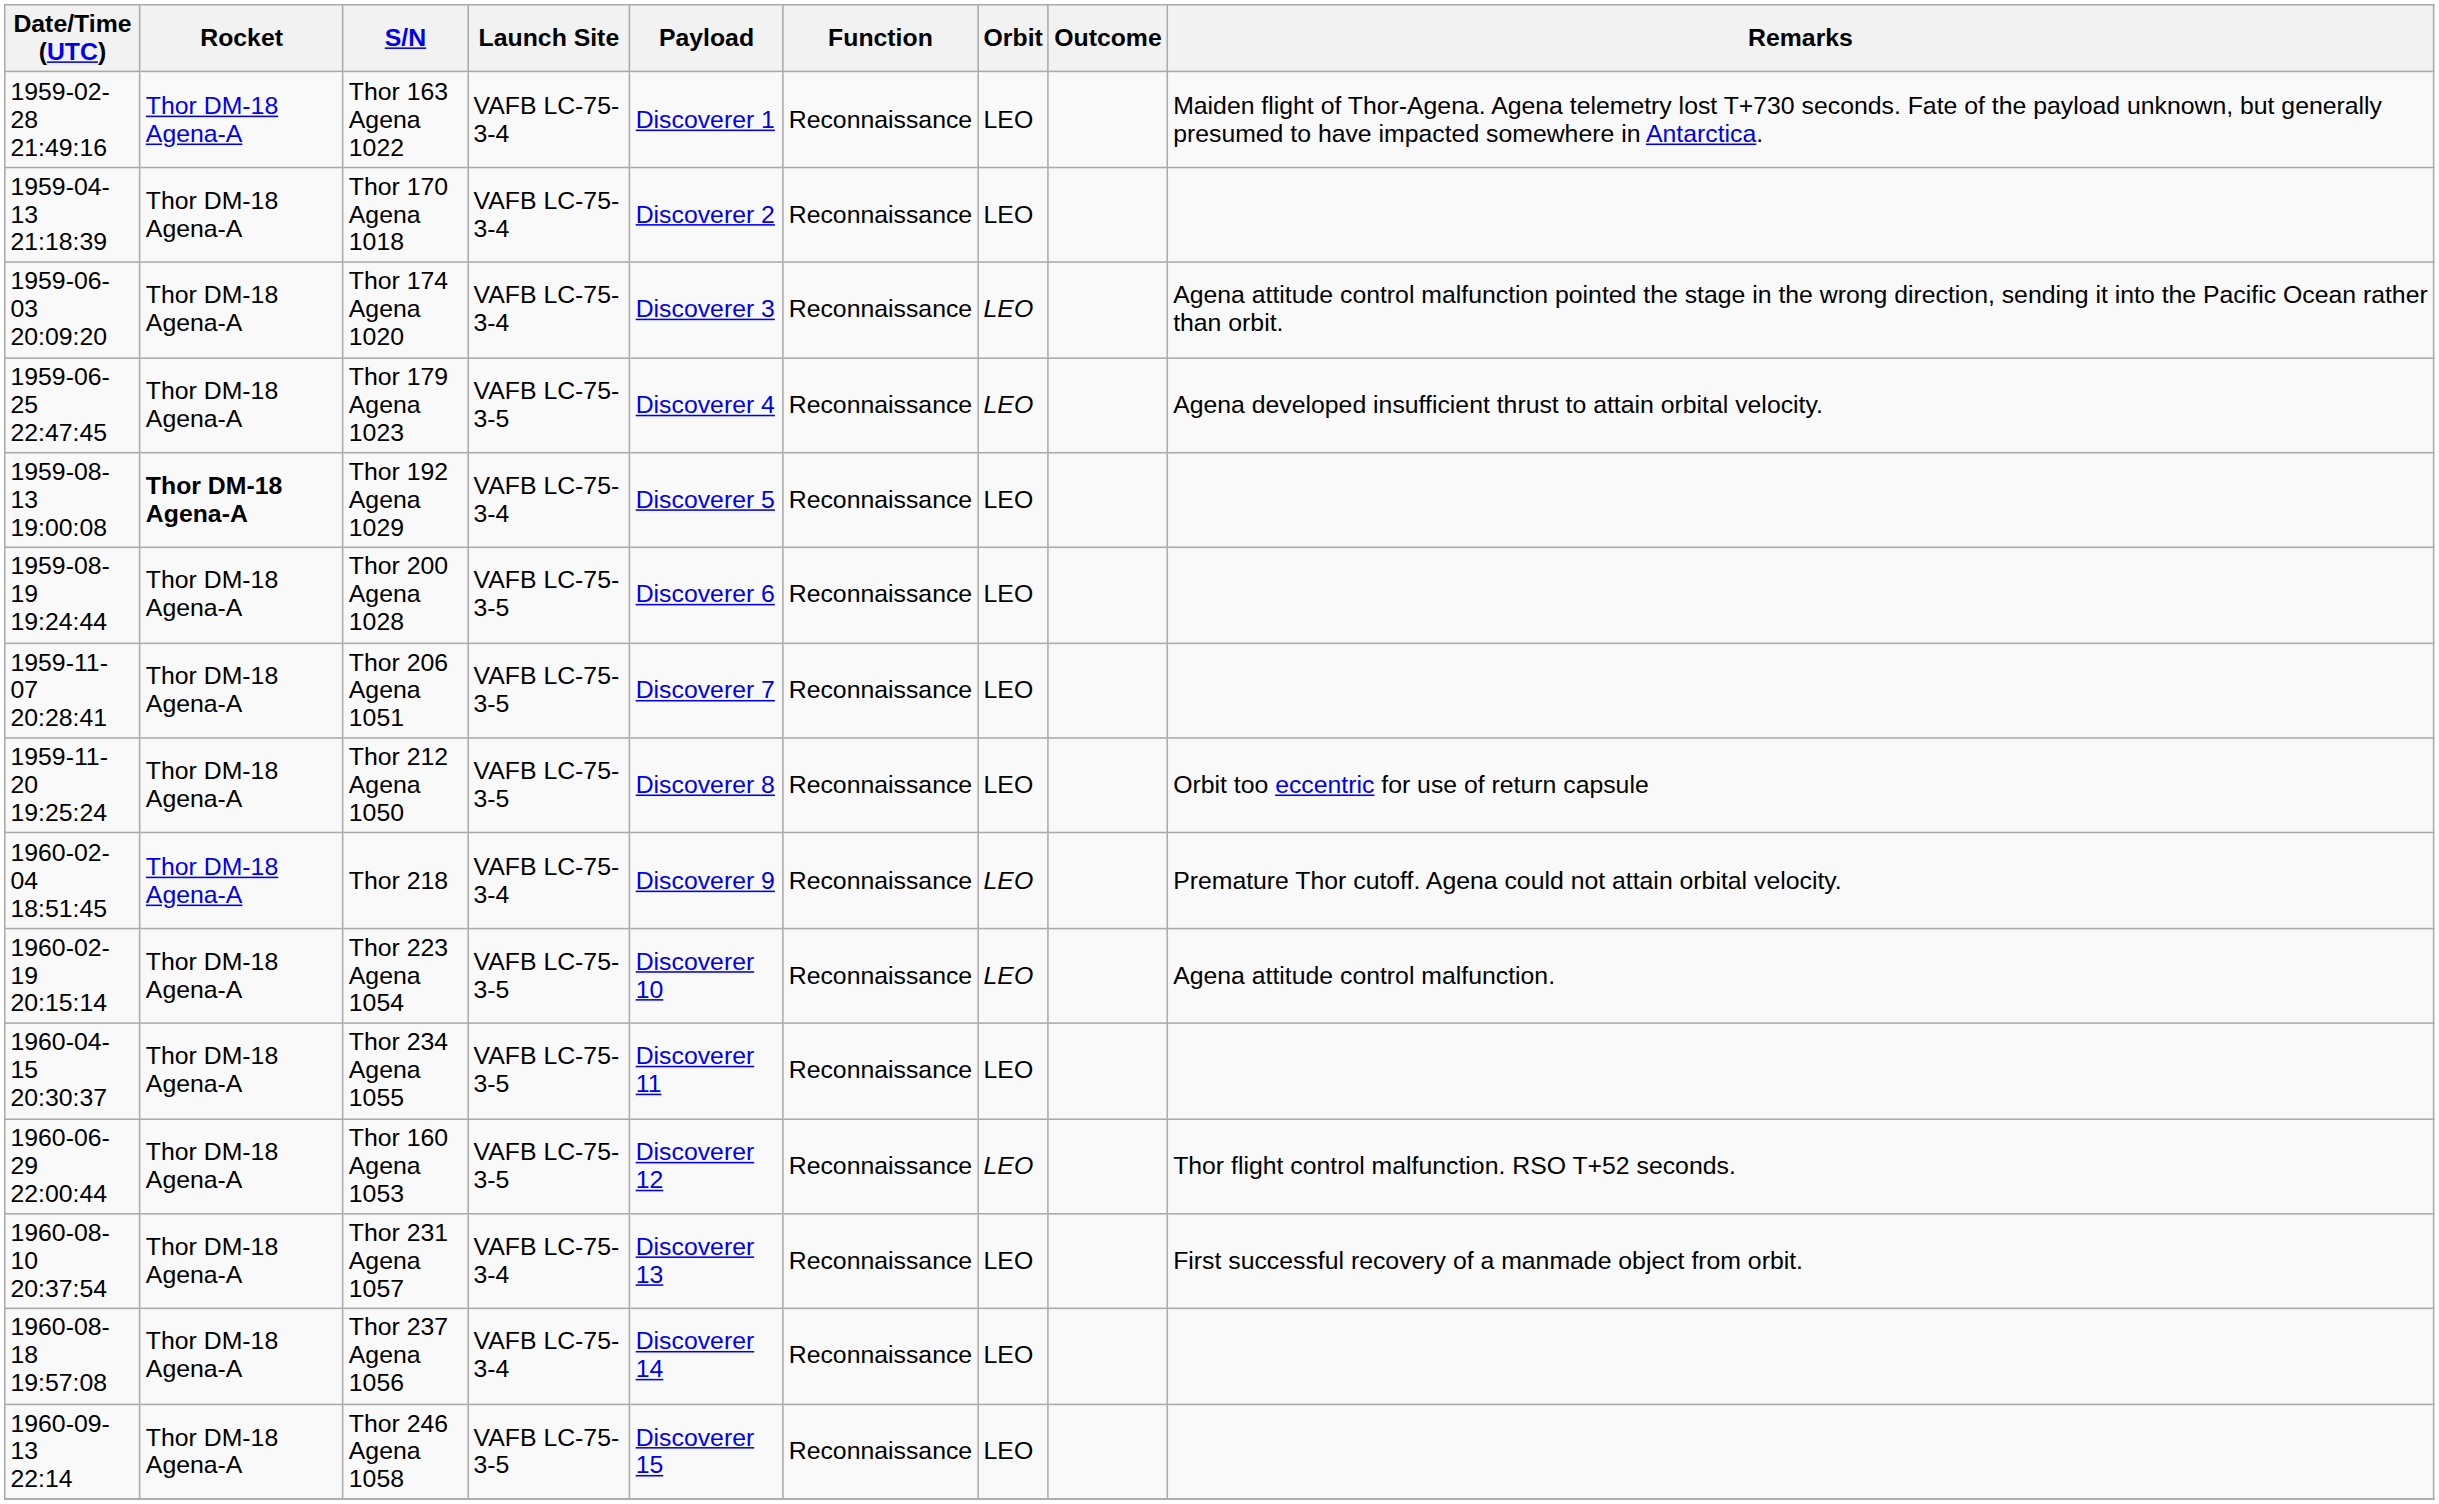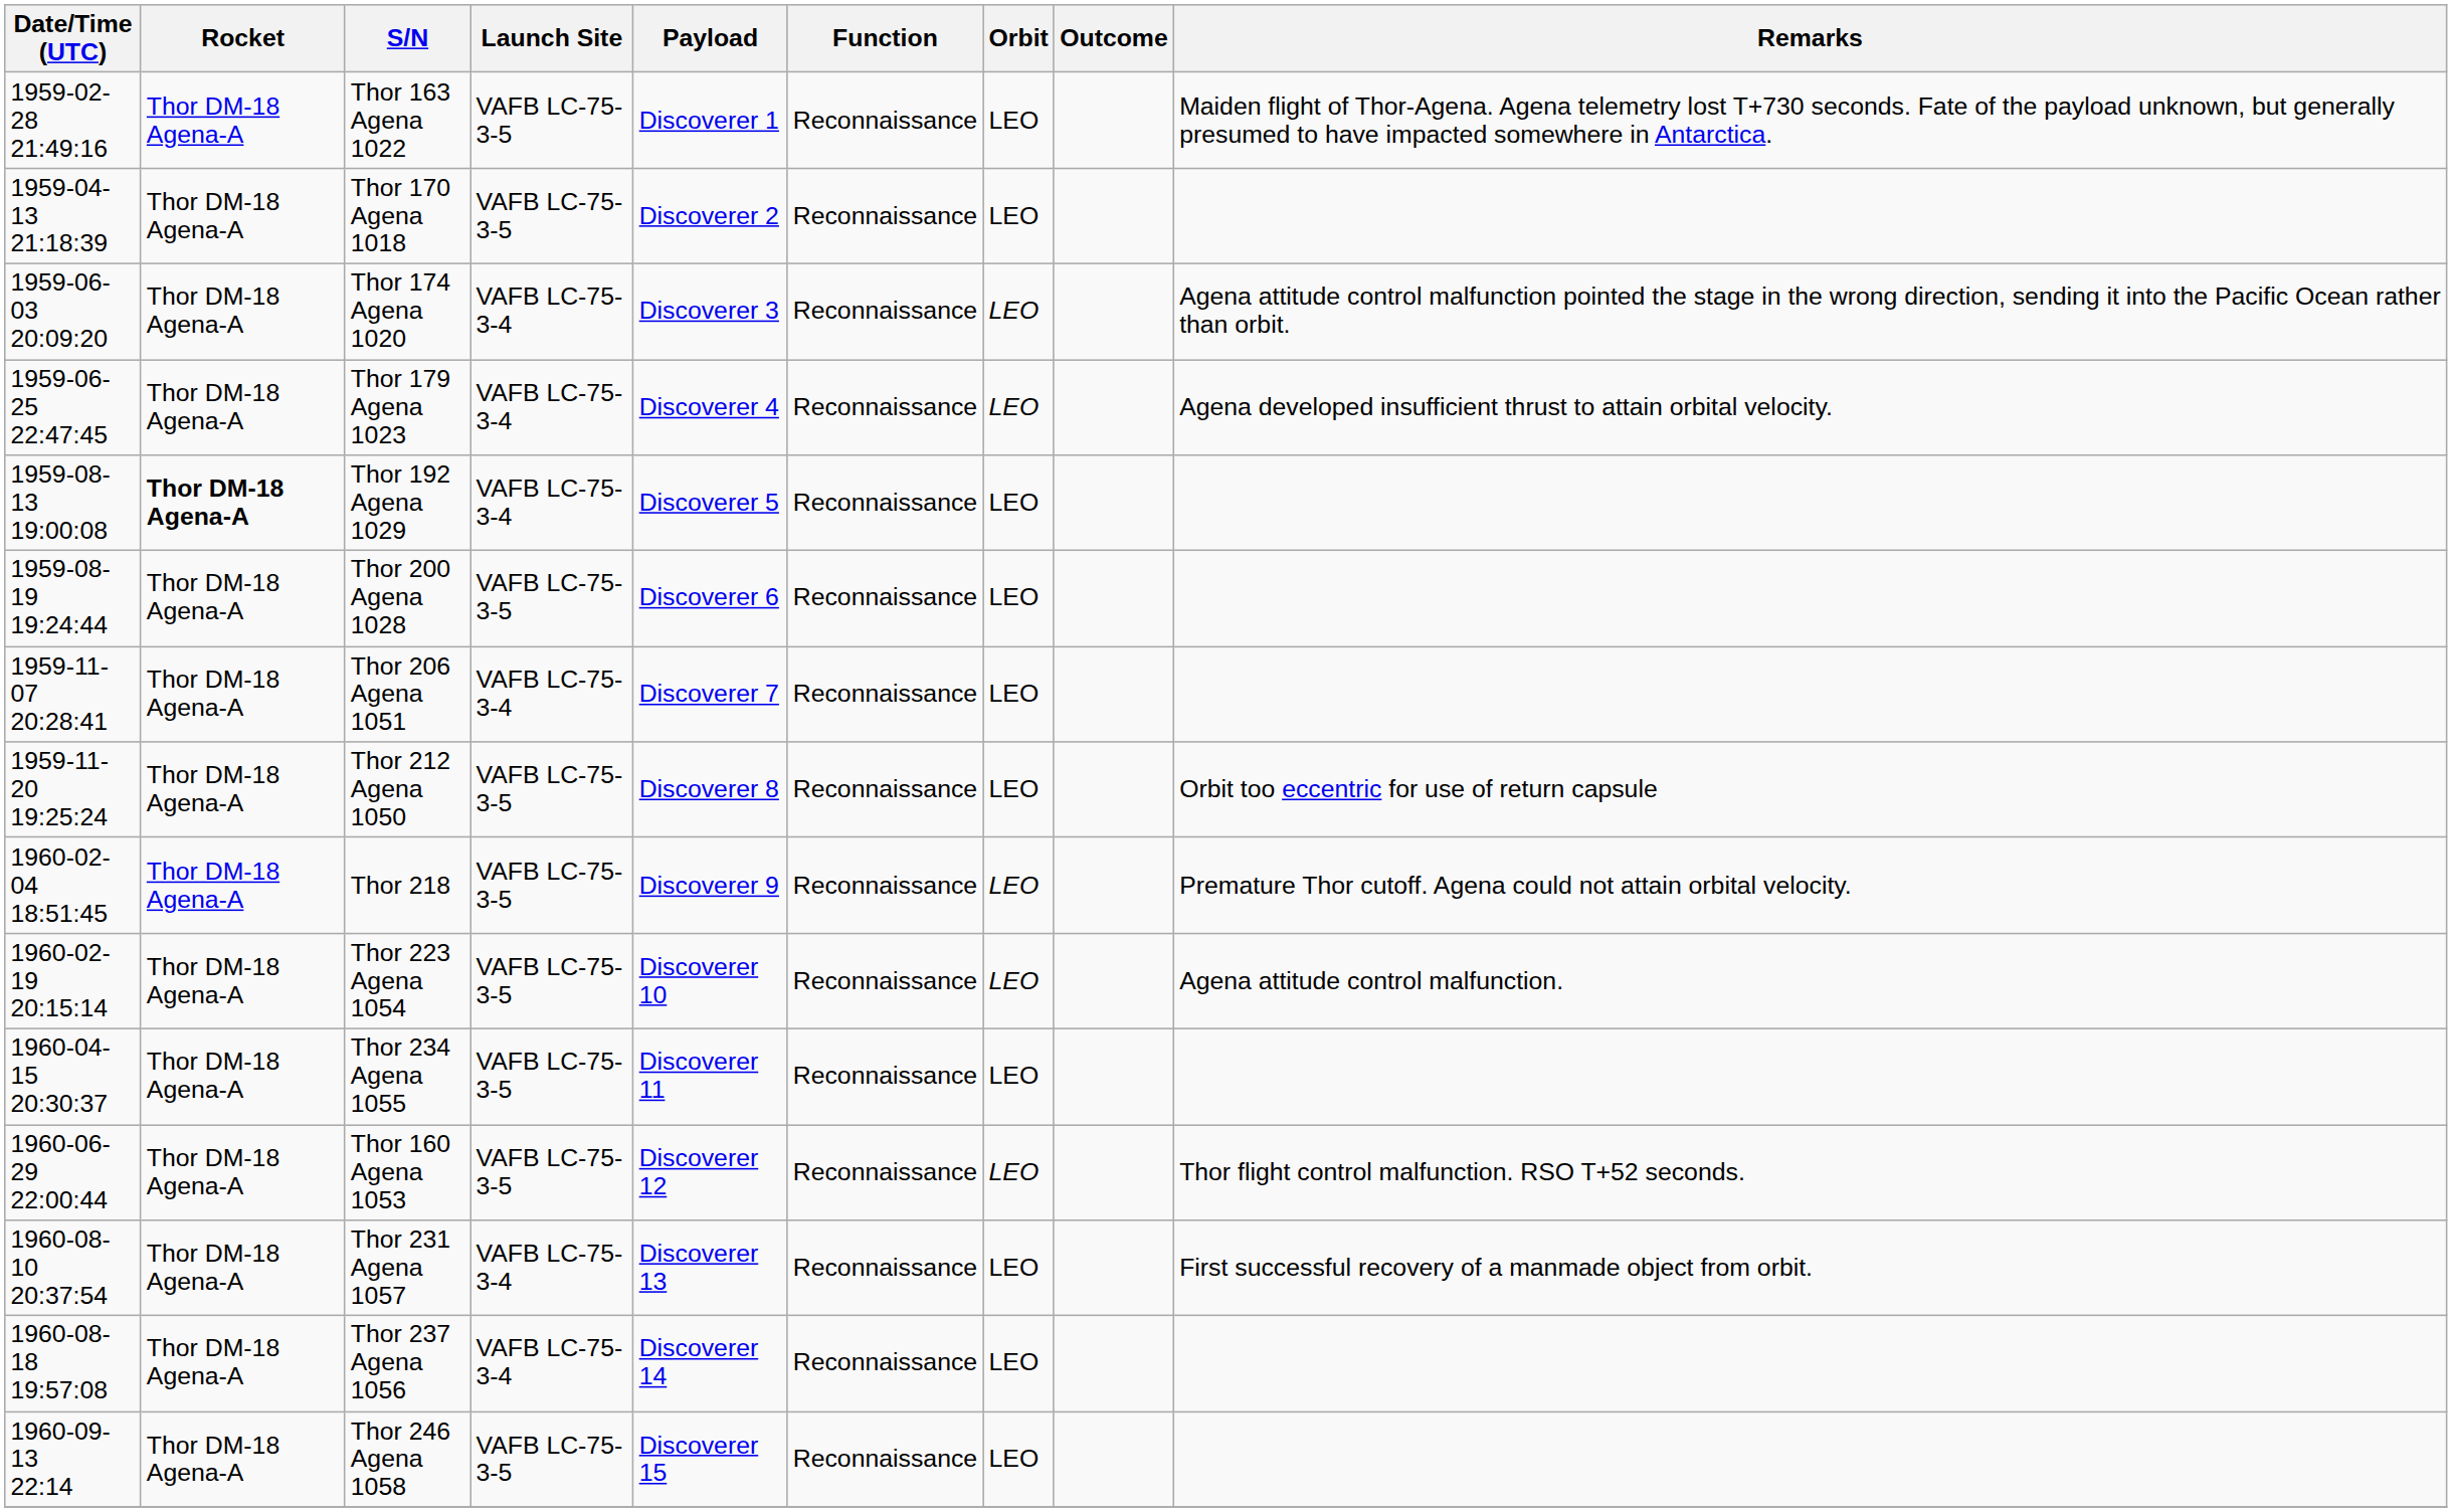Thor 163 Agena 1022 | Launch Site: VAFB LC-75-3-4 -> VAFB LC-75-3-5
Thor 170 Agena 1018 | Launch Site: VAFB LC-75-3-4 -> VAFB LC-75-3-5
Thor 179 Agena 1023 | Launch Site: VAFB LC-75-3-5 -> VAFB LC-75-3-4
Thor 206 Agena 1051 | Launch Site: VAFB LC-75-3-5 -> VAFB LC-75-3-4
Thor 218 | Launch Site: VAFB LC-75-3-4 -> VAFB LC-75-3-5
